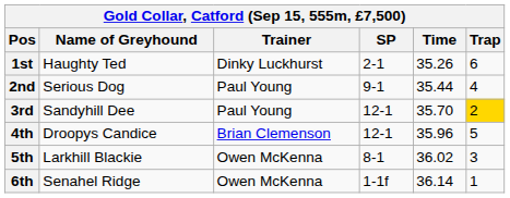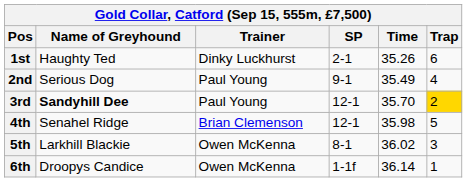2nd | Time: 35.44 -> 35.49
3rd | Name of Greyhound: normal -> bold
4th | Name of Greyhound: Droopys Candice -> Senahel Ridge
4th | Time: 35.96 -> 35.98
6th | Name of Greyhound: Senahel Ridge -> Droopys Candice
